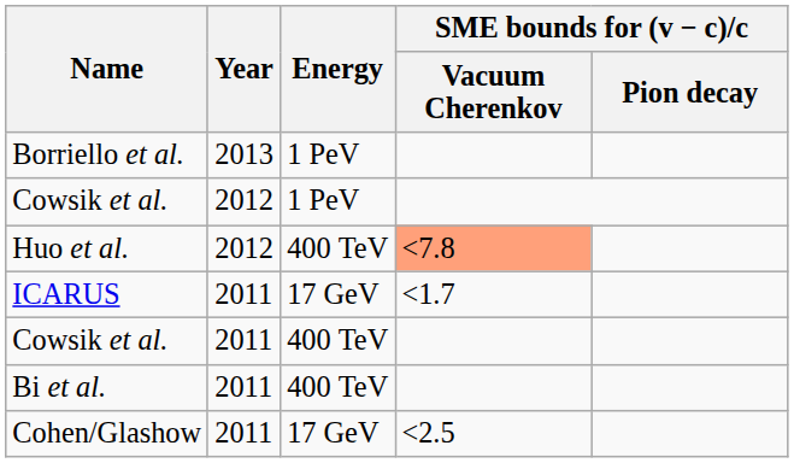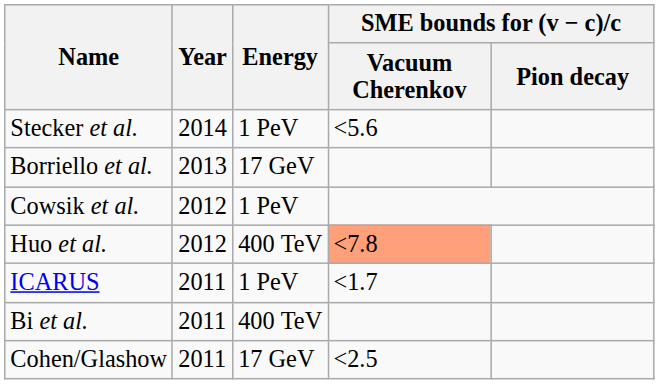+ row: Stecker et al. | 2014 | 1 PeV | <5.6
Borriello et al. | Energy: 1 PeV -> 17 GeV
ICARUS | Energy: 17 GeV -> 1 PeV
- row: Cowsik et al. | 2011 | 400 TeV
